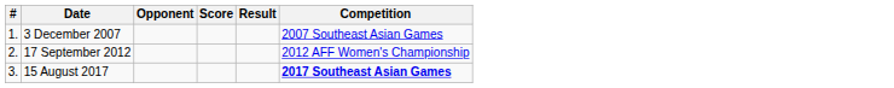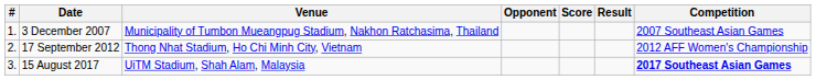+ column: Venue | Municipality of Tumbon Mueangpug Stadium, Nakhon Ratchasima, Thailand | Thong Nhat Stadium, Ho Chi Minh City, Vietnam | UiTM Stadium, Shah Alam, Malaysia
